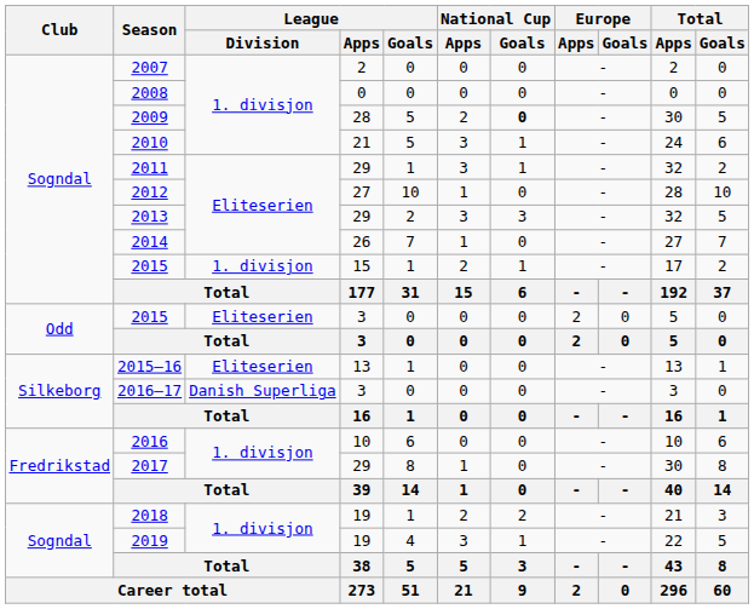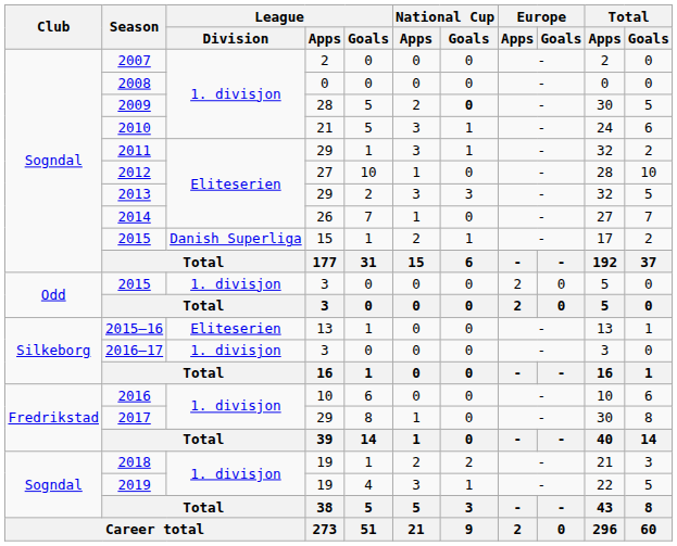2015 / 15 | League / Division: 1. divisjon -> Danish Superliga
2015 / 3 | League / Division: Eliteserien -> 1. divisjon
2016–17 | League / Division: Danish Superliga -> 1. divisjon
